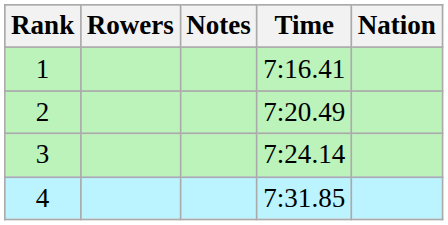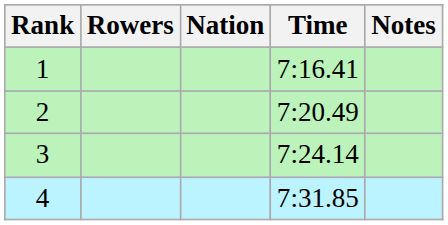columns swapped: Nation <-> Notes
